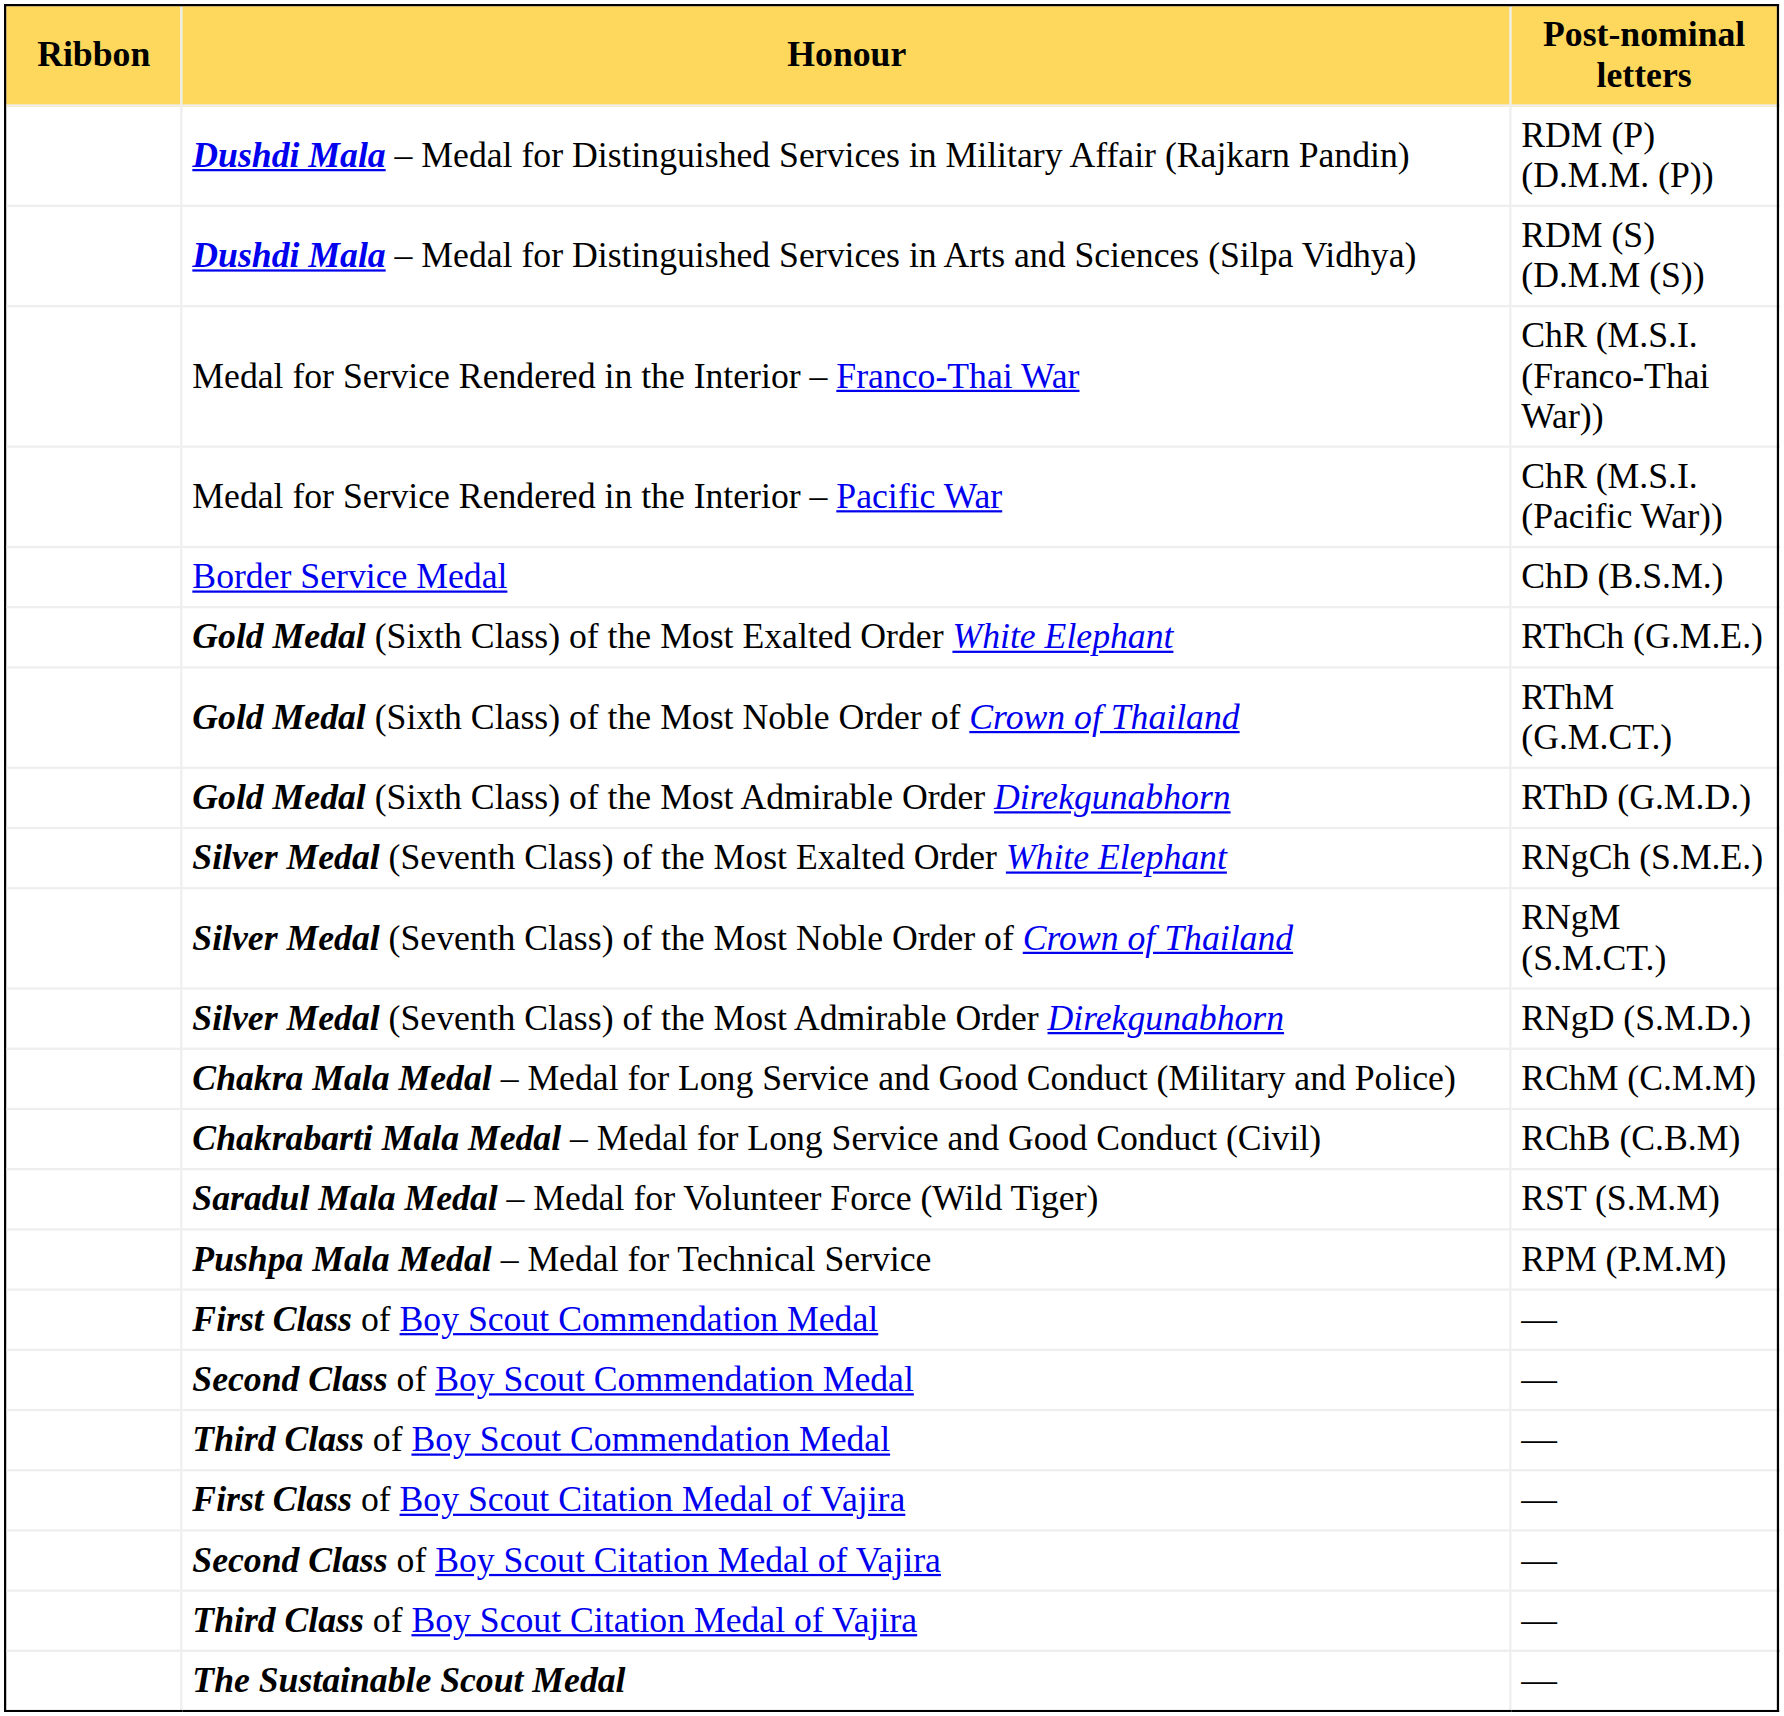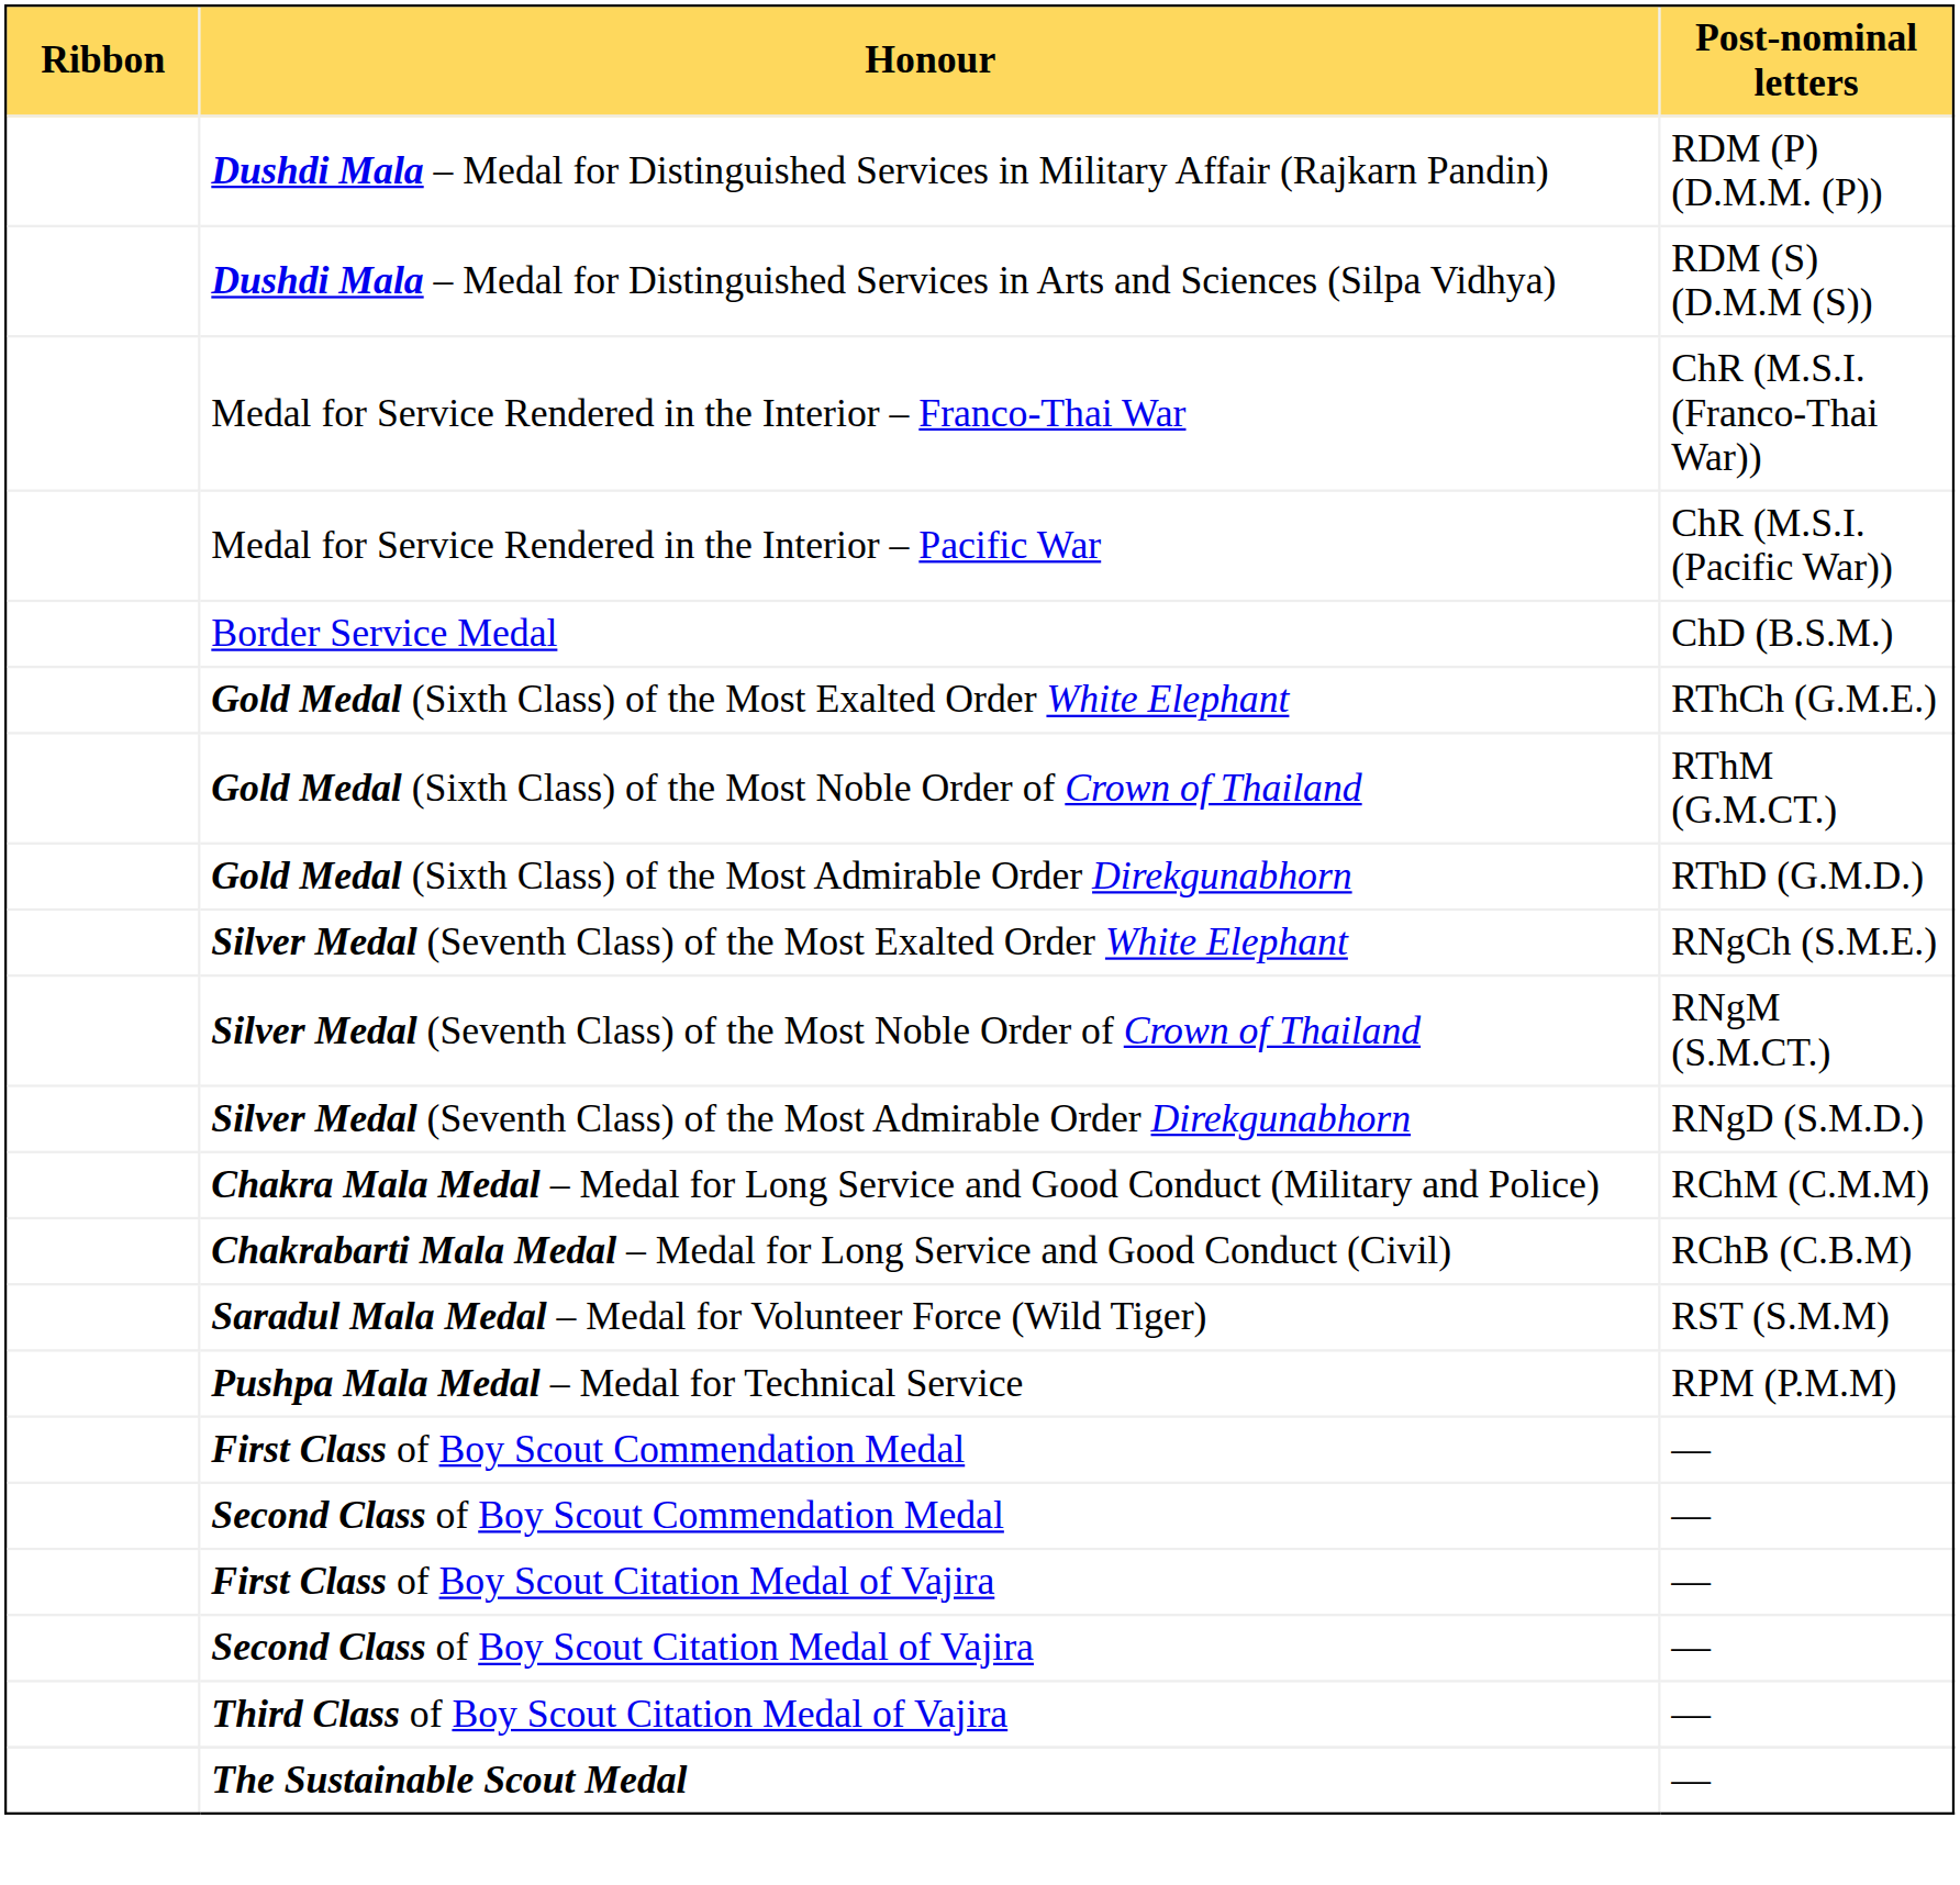- row: Third Class of Boy Scout Commendation Medal | —
